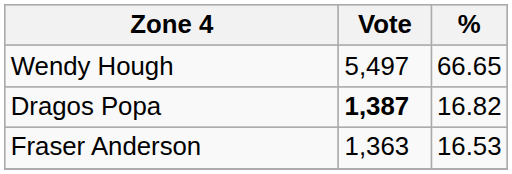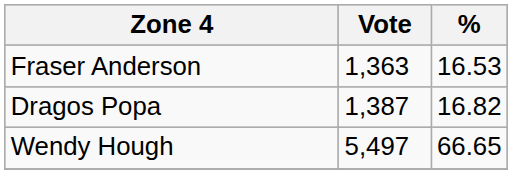rows swapped: Wendy Hough <-> Fraser Anderson
Dragos Popa | Vote: bold -> normal
